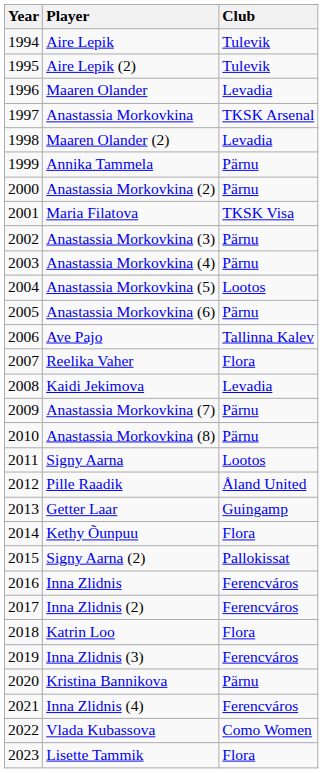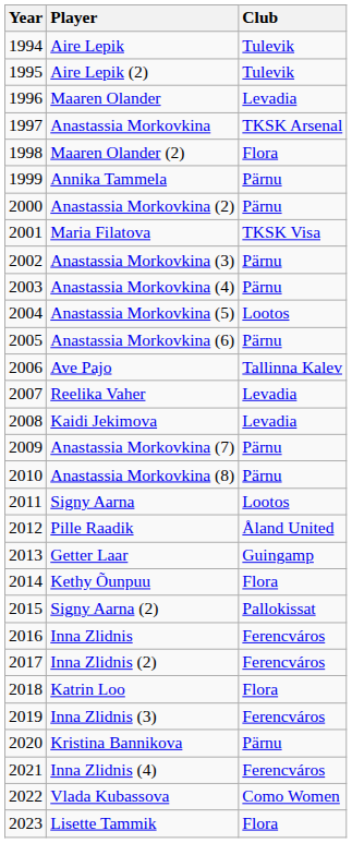Maaren Olander (2) | Club: Levadia -> Flora
Reelika Vaher | Club: Flora -> Levadia
